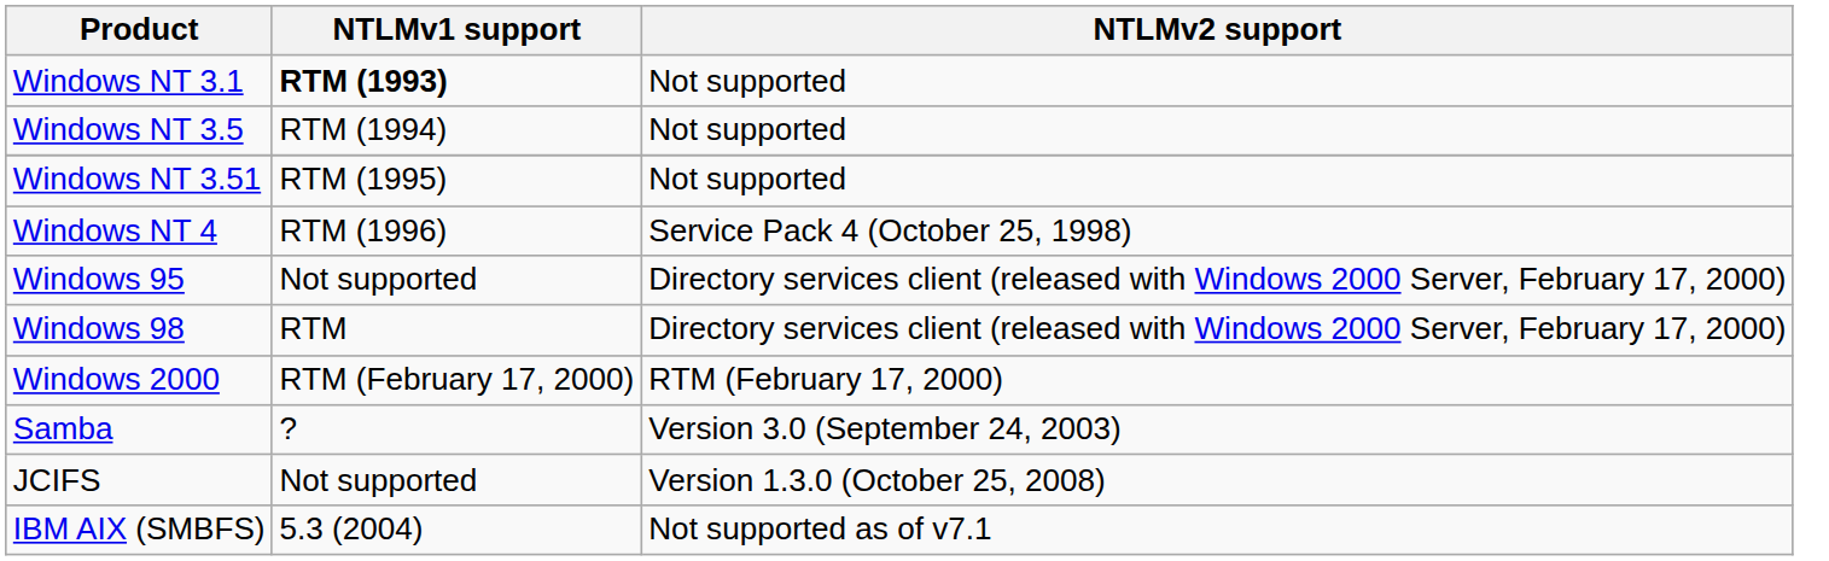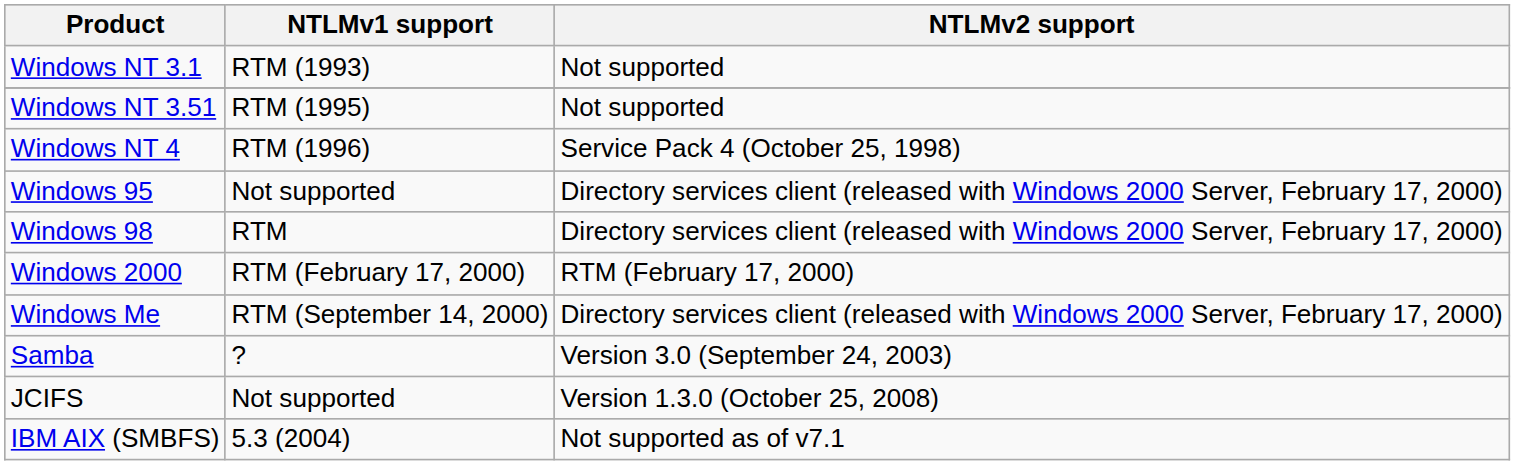Windows NT 3.1 | NTLMv1 support: bold -> normal
- row: Windows NT 3.5 | RTM (1994) | Not supported
+ row: Windows Me | RTM (September 14, 2000) | Directory services client (released with Windows 2000 Server, February 17, 2000)
